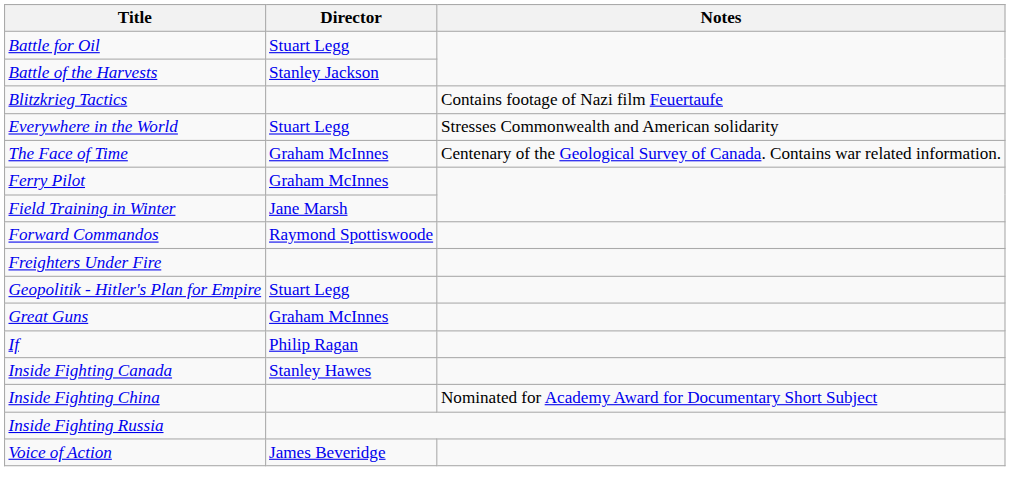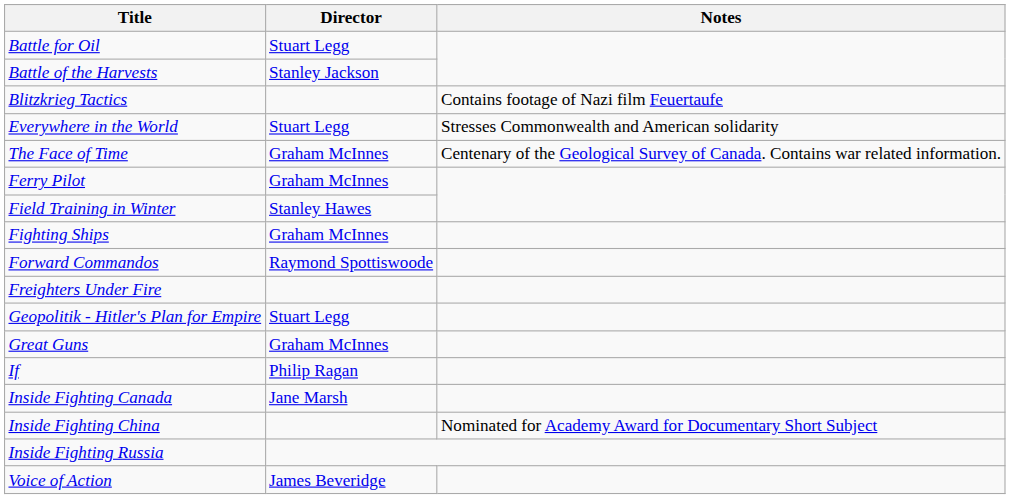Field Training in Winter | Director: Jane Marsh -> Stanley Hawes
+ row: Fighting Ships | Graham McInnes
Inside Fighting Canada | Director: Stanley Hawes -> Jane Marsh
